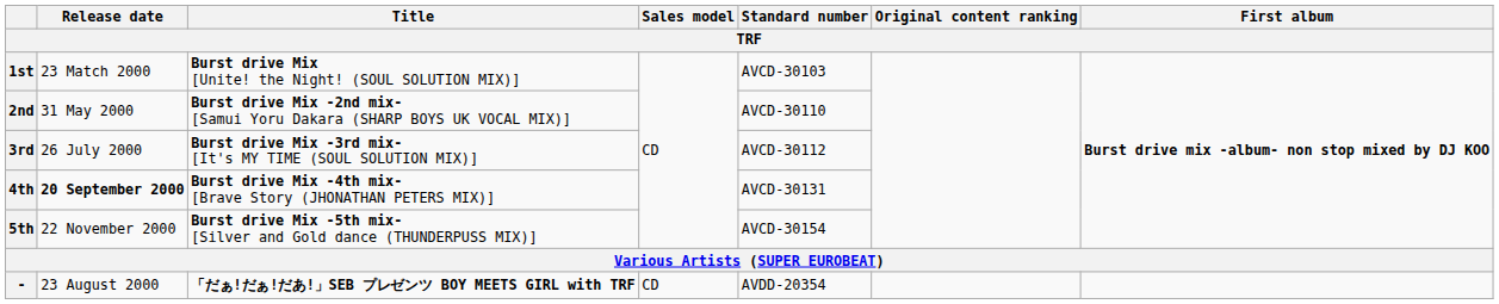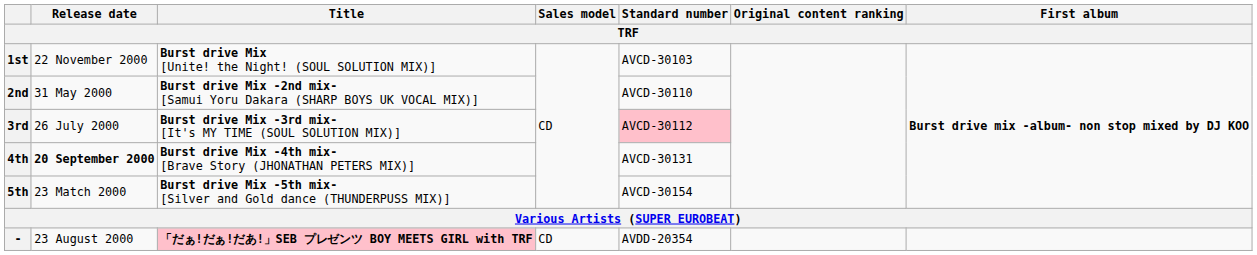1st | Release date: 23 Match 2000 -> 22 November 2000
3rd | Standard number: no background -> pink background
5th | Release date: 22 November 2000 -> 23 Match 2000
- | Title: no background -> pink background
